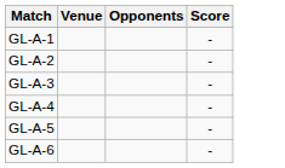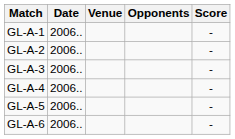+ column: Date | 2006.. | 2006.. | 2006.. | 2006.. | 2006.. | 2006..
